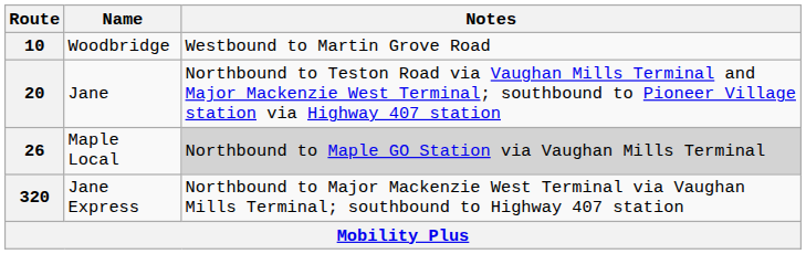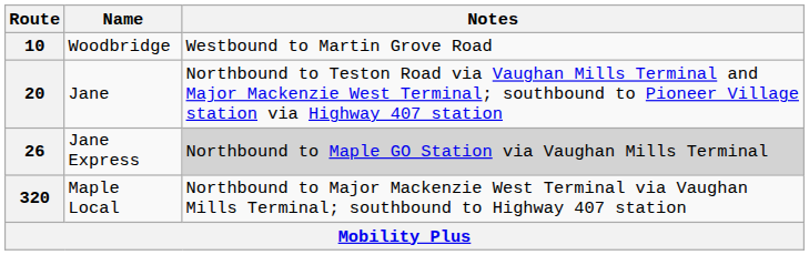26 | Name: Maple Local -> Jane Express
320 | Name: Jane Express -> Maple Local
